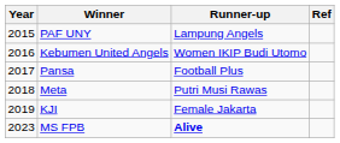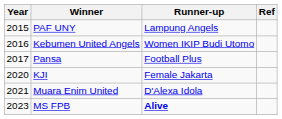- row: 2018 | Meta | Putri Musi Rawas
KJI | Year: 2019 -> 2020
+ row: 2021 | Muara Enim United | D'Alexa Idola
